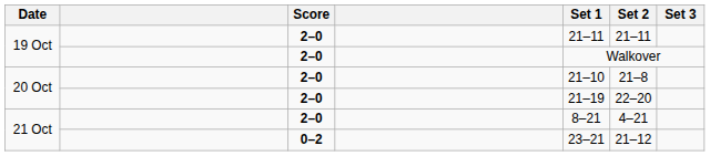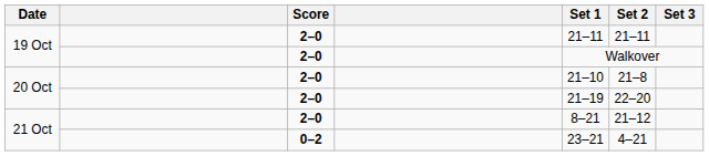21 Oct / 2–0 | Set 2: 4–21 -> 21–12
21 Oct / 0–2 | Set 2: 21–12 -> 4–21
